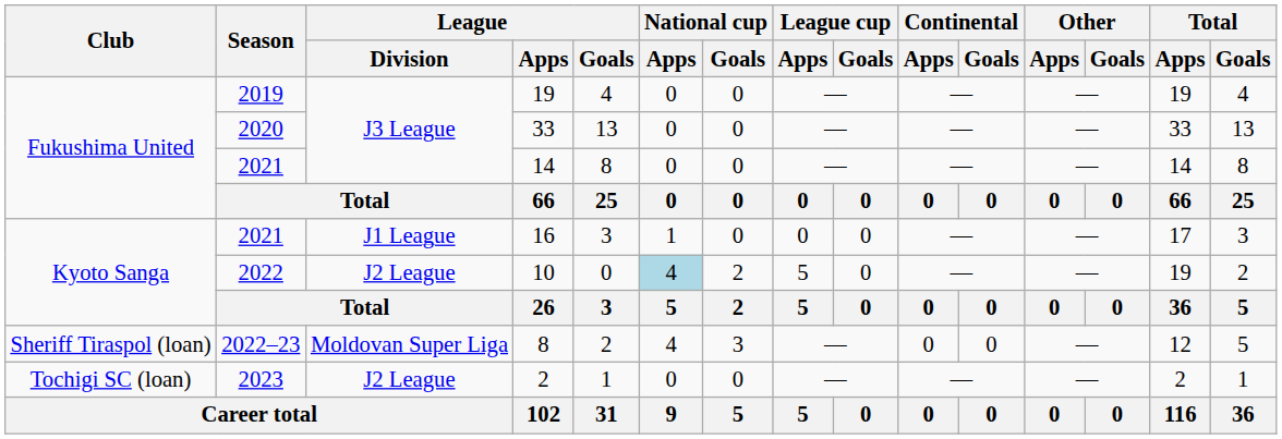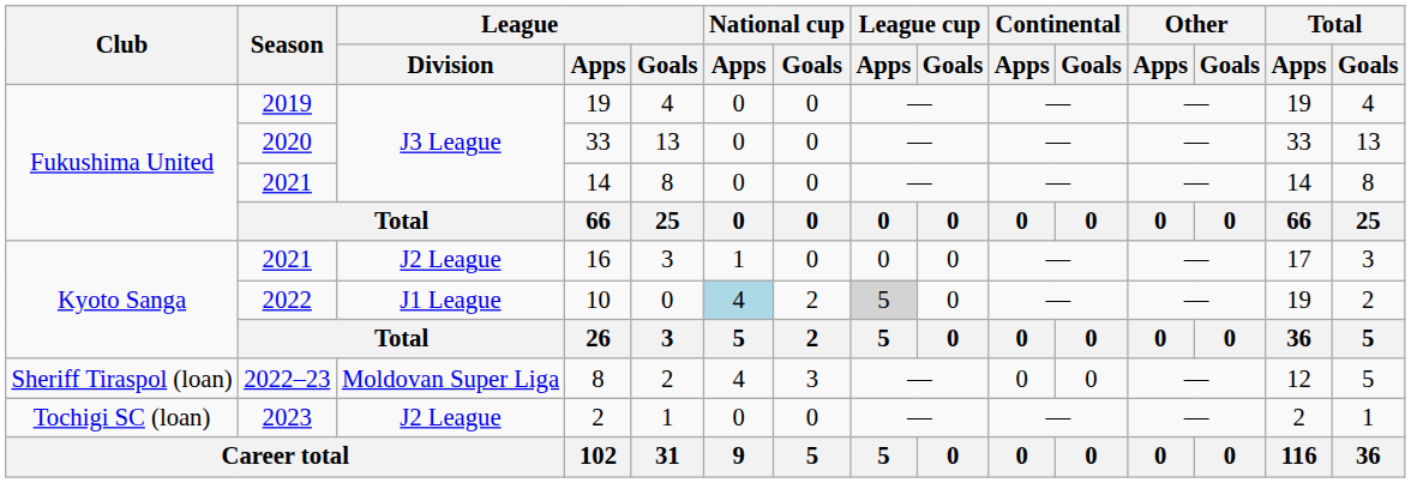16 | League / Division: J1 League -> J2 League
10 | League / Division: J2 League -> J1 League
10 | League cup / Apps: no background -> lightgrey background
